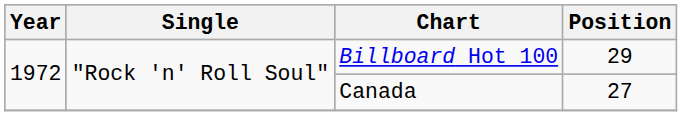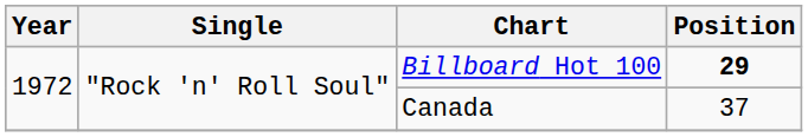Billboard Hot 100 | Position: normal -> bold
Canada | Position: 27 -> 37
